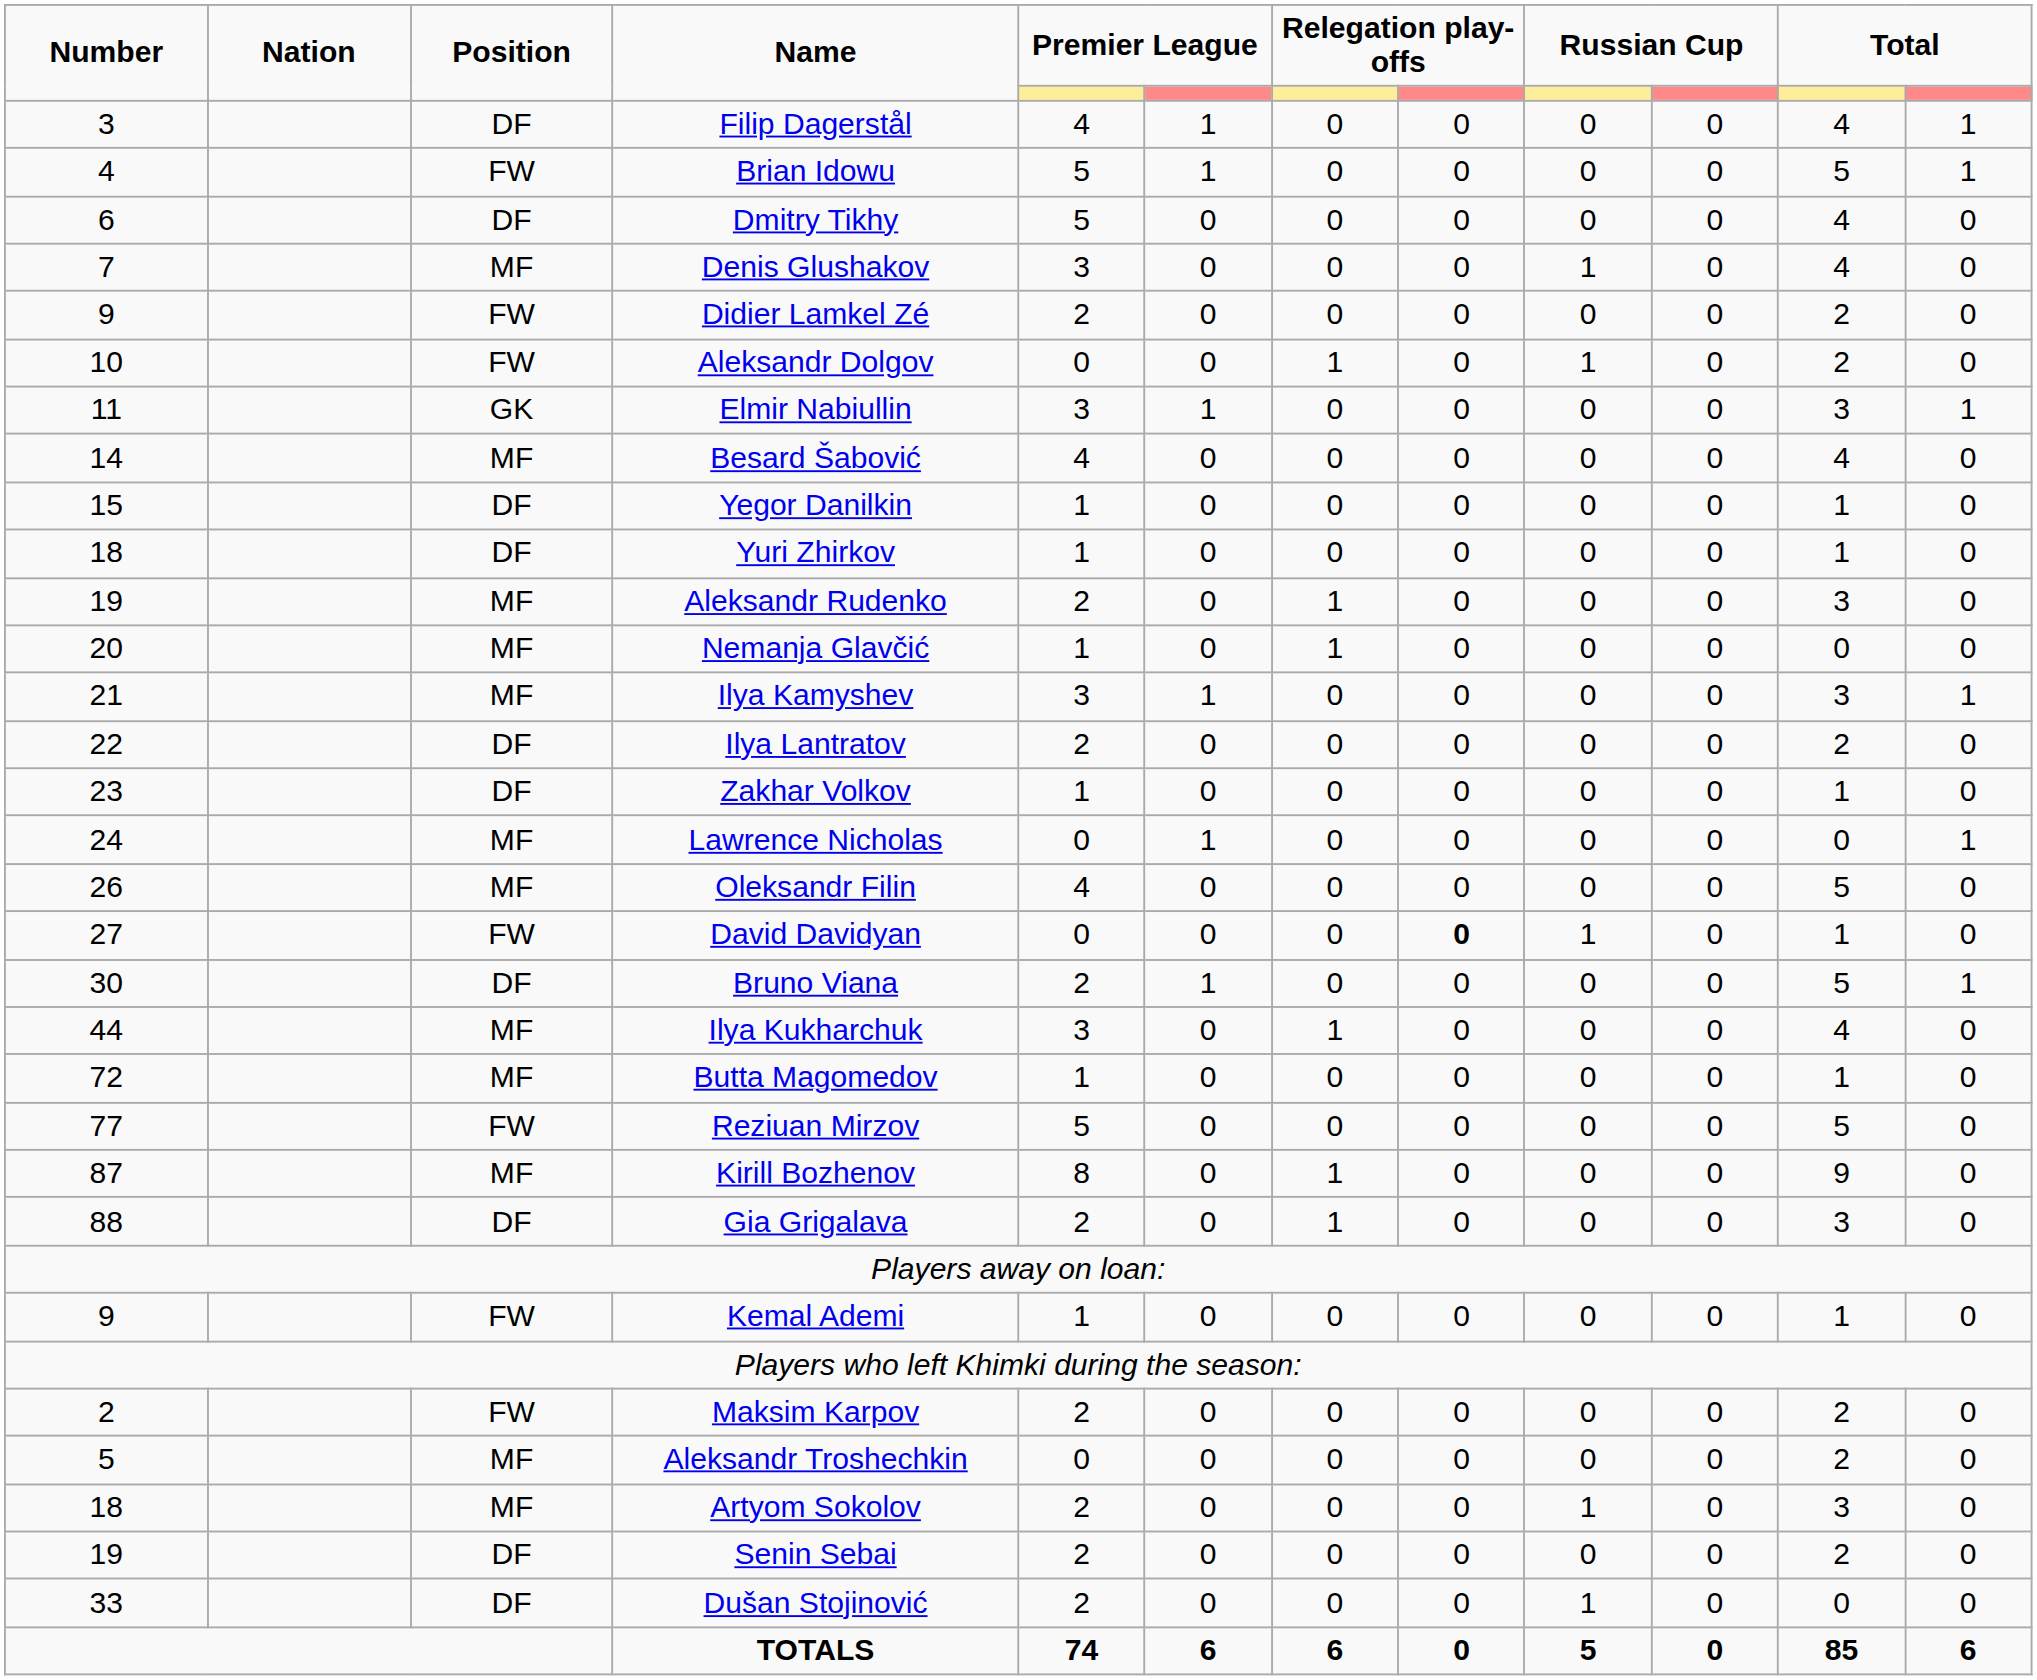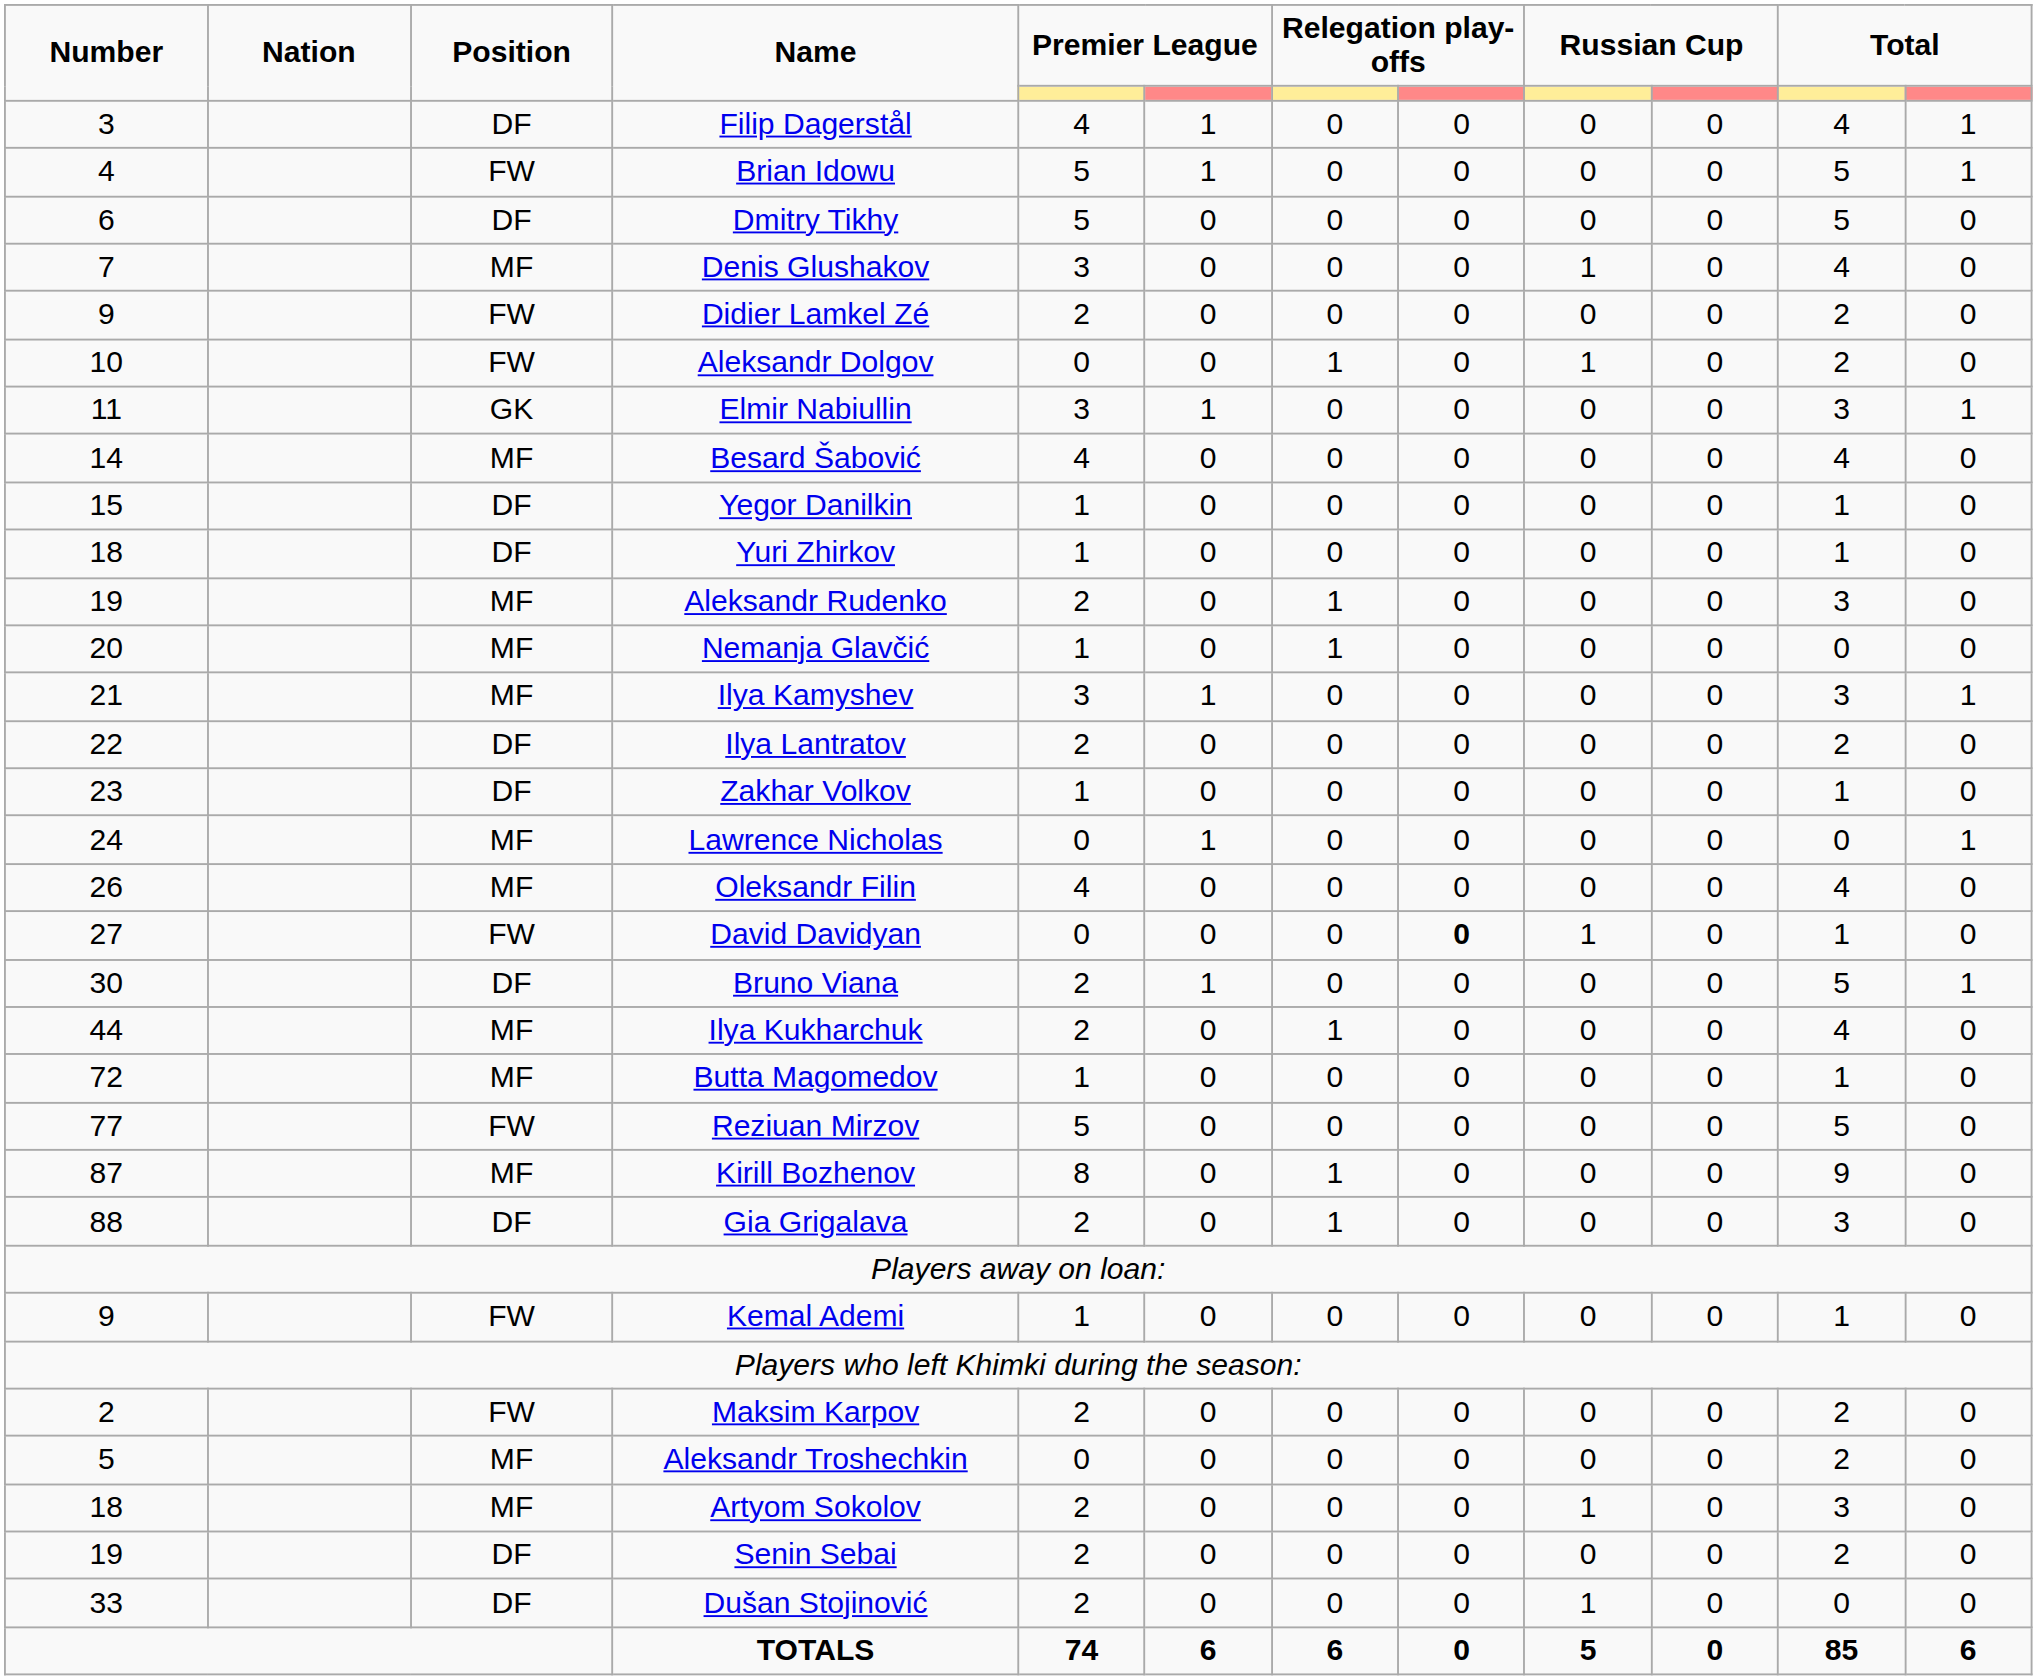Dmitry Tikhy | column 11: 4 -> 5
Oleksandr Filin | column 11: 5 -> 4
Ilya Kukharchuk | column 5: 3 -> 2
